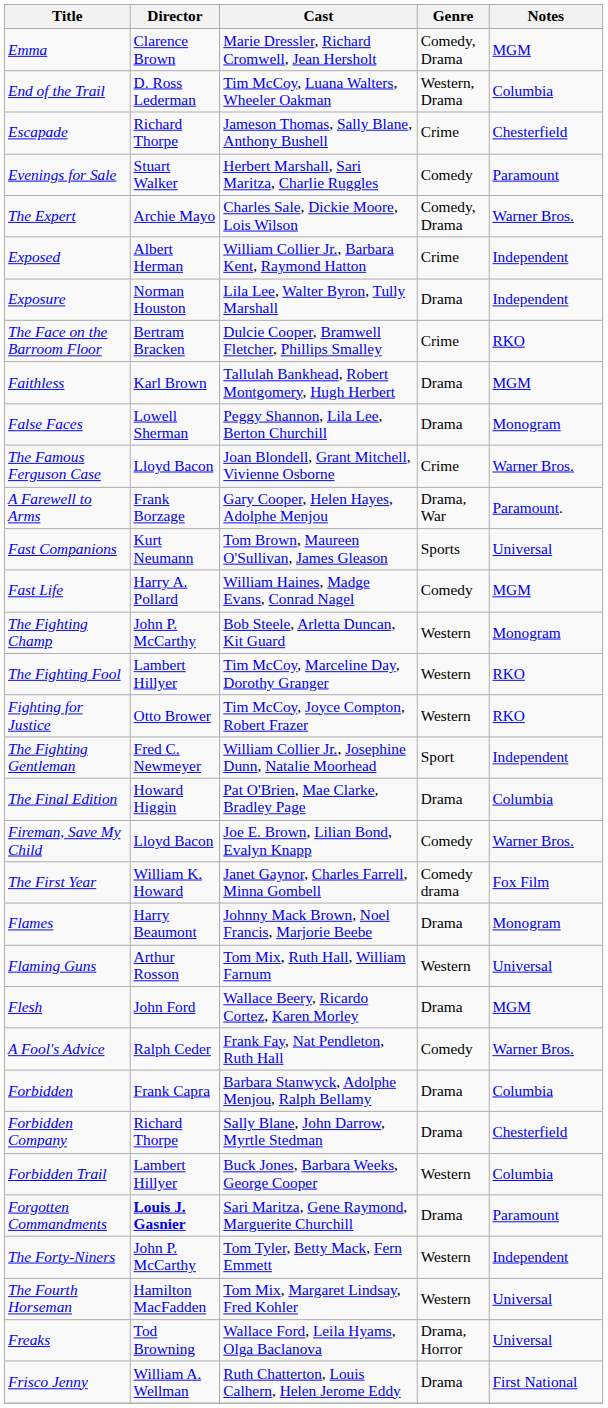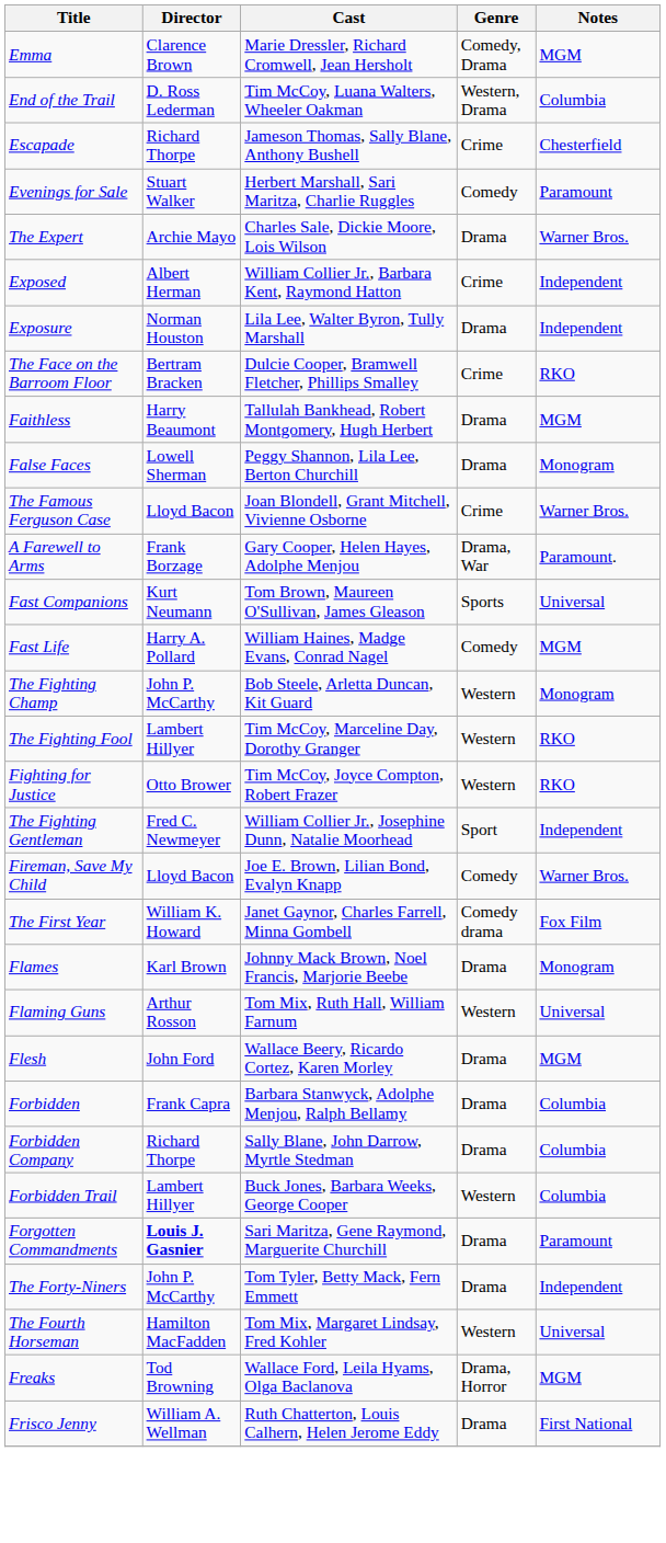The Expert | Genre: Comedy, Drama -> Drama
Faithless | Director: Karl Brown -> Harry Beaumont
- row: The Final Edition | Howard Higgin | Pat O'Brien, Mae Clarke, Bradley Page | Drama | Columbia
Flames | Director: Harry Beaumont -> Karl Brown
- row: A Fool's Advice | Ralph Ceder | Frank Fay, Nat Pendleton, Ruth Hall | Comedy | Warner Bros.
Forbidden Company | Notes: Chesterfield -> Columbia
The Forty-Niners | Genre: Western -> Drama
Freaks | Notes: Universal -> MGM
